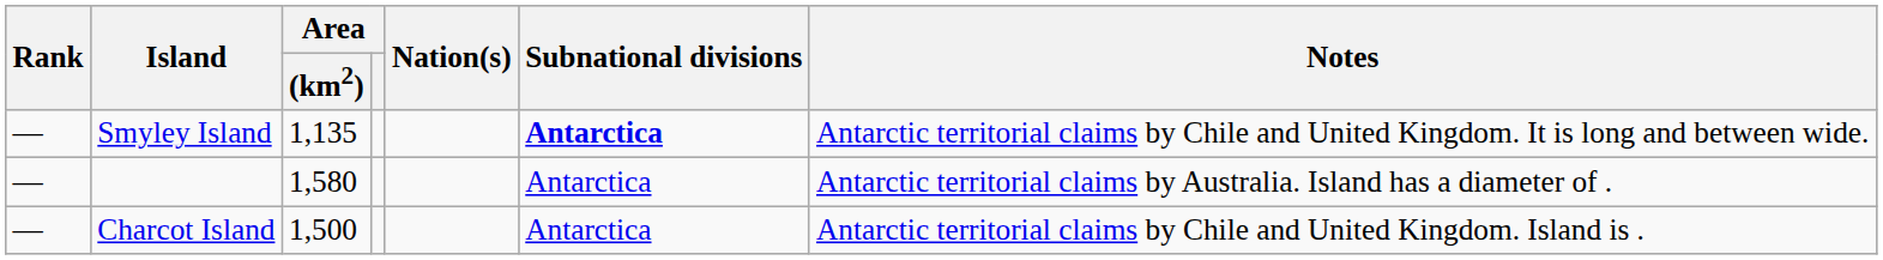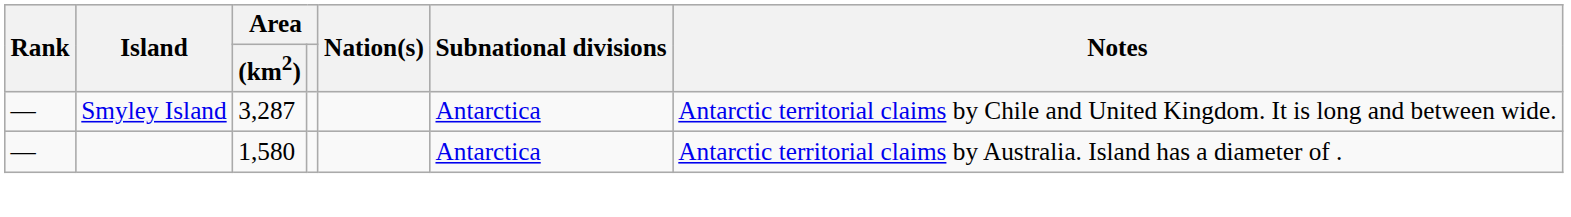Smyley Island | Area / (km2): 1,135 -> 3,287
Smyley Island | Subnational divisions: bold -> normal
- row: — | Charcot Island | 1,500 | Antarctica | Antarctic territorial claims by Chile and United Kingdom. Island is .
